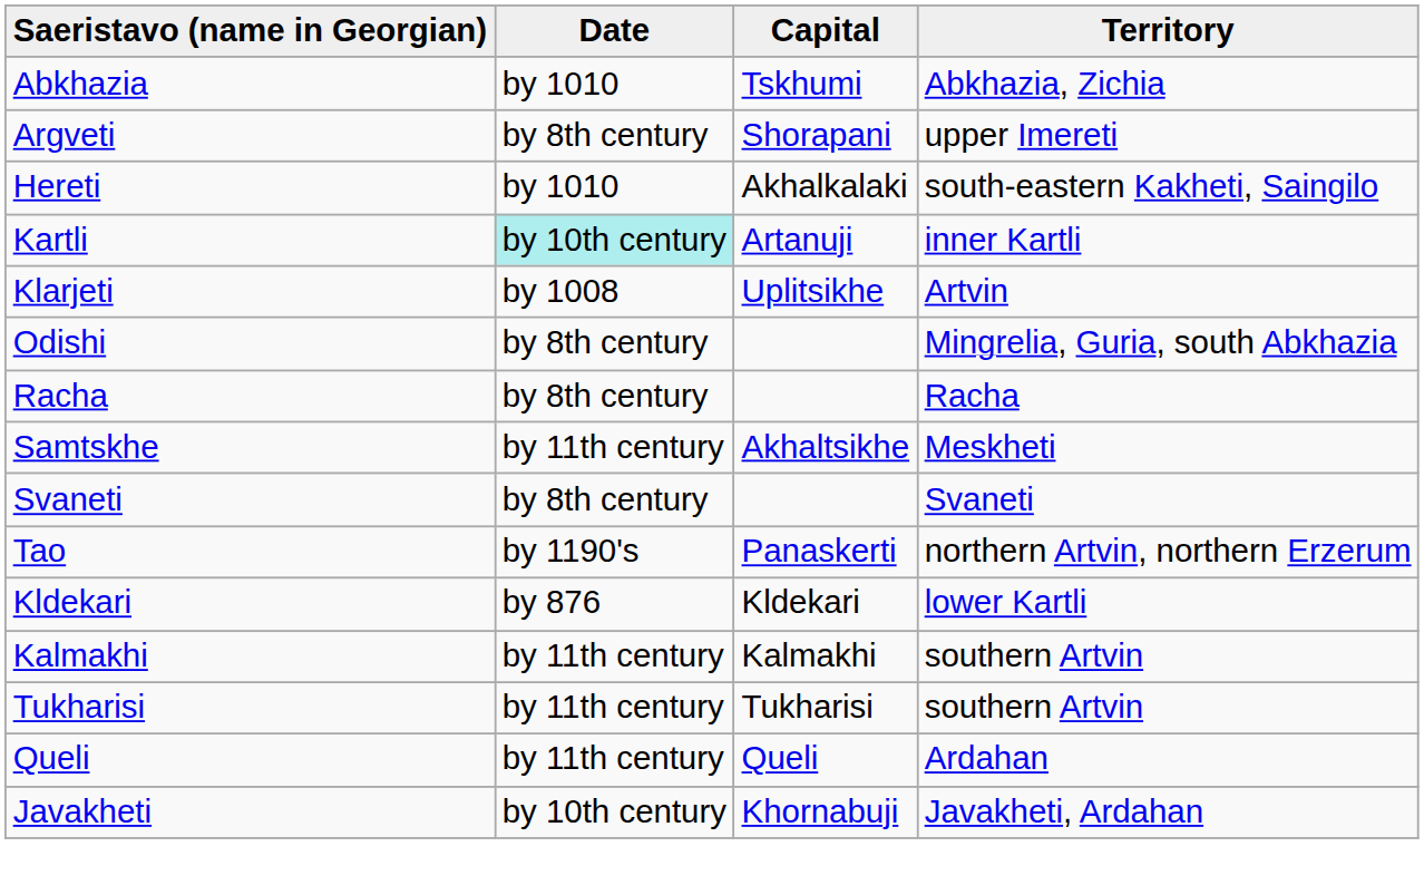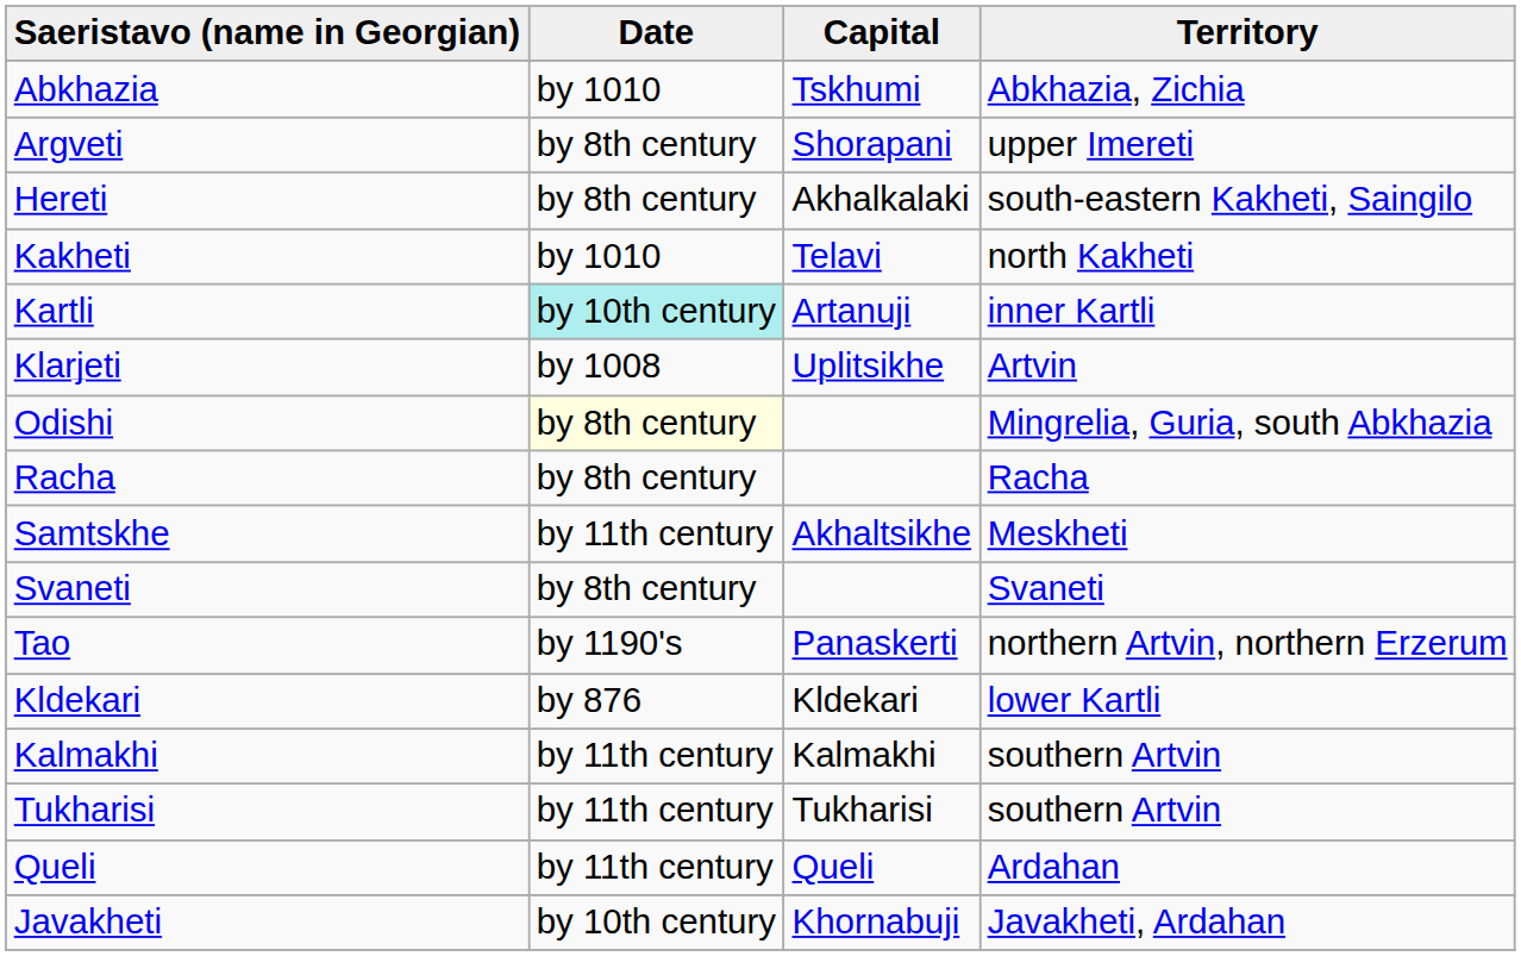Hereti | Date: by 1010 -> by 8th century
+ row: Kakheti | by 1010 | Telavi | north Kakheti
Odishi | Date: no background -> lightyellow background
